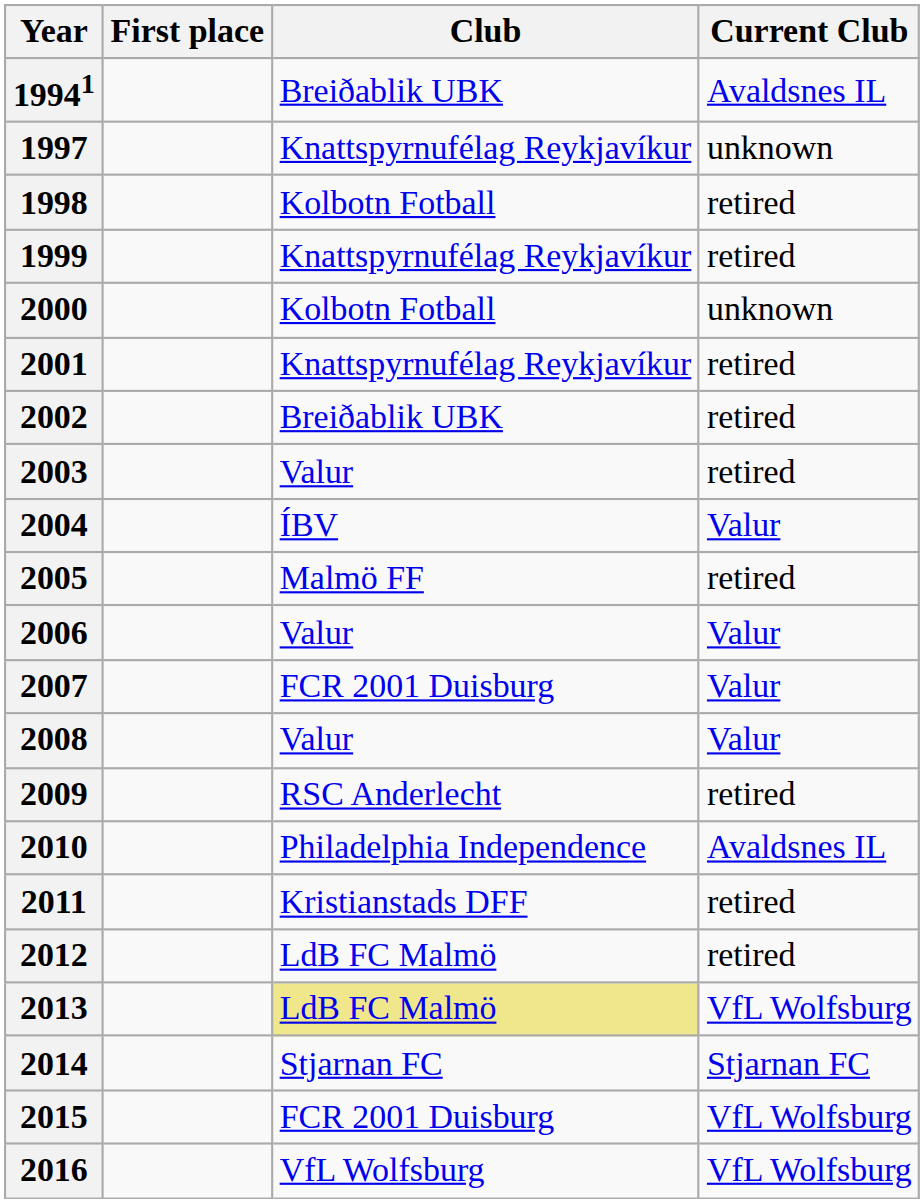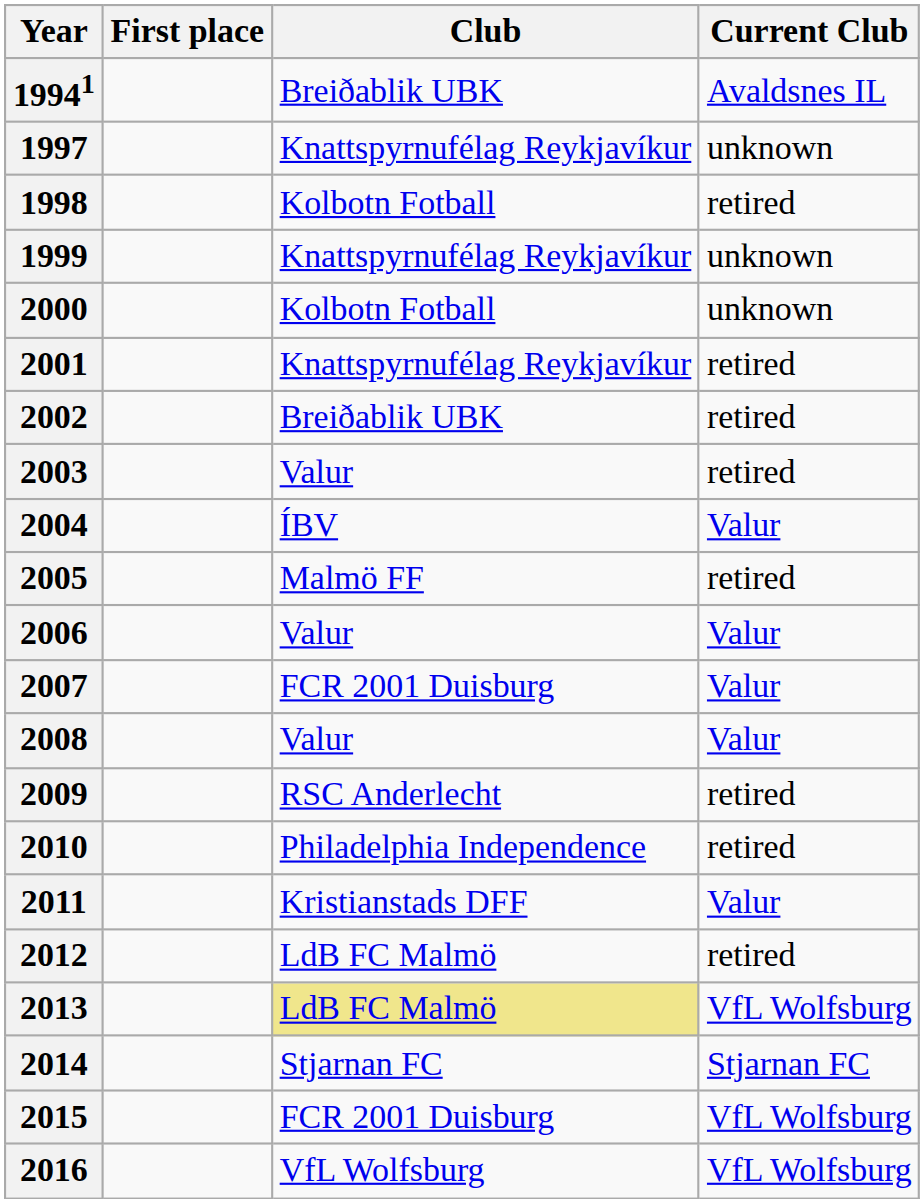1999 | Current Club: retired -> unknown
2010 | Current Club: Avaldsnes IL -> retired
2011 | Current Club: retired -> Valur
